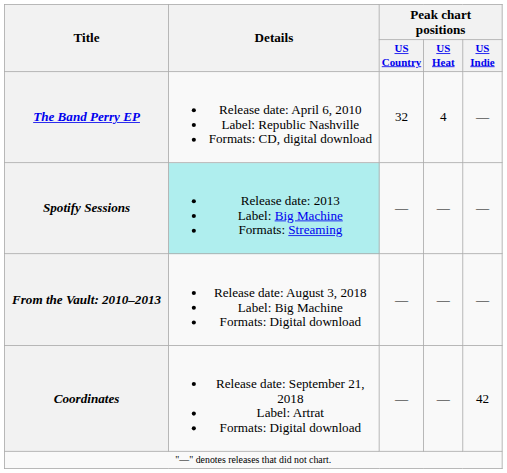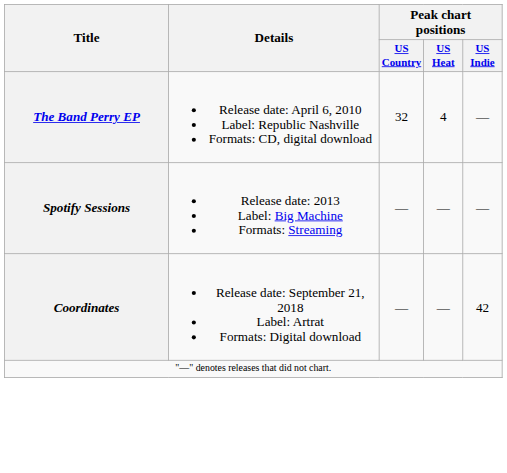Spotify Sessions | Details: paleturquoise background -> no background
- row: From the Vault: 2010–2013 | Release date: August 3, 2018 Label: Big Machine Formats: Digital download | — | — | —
